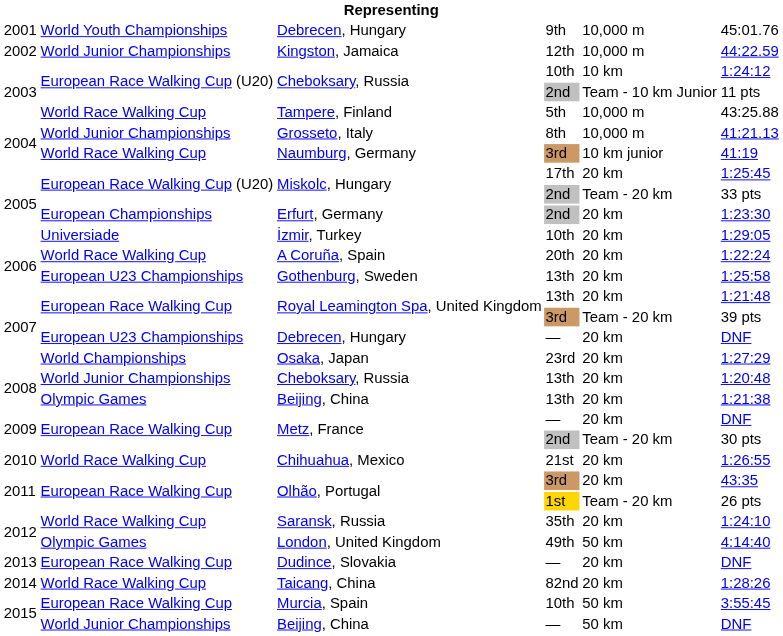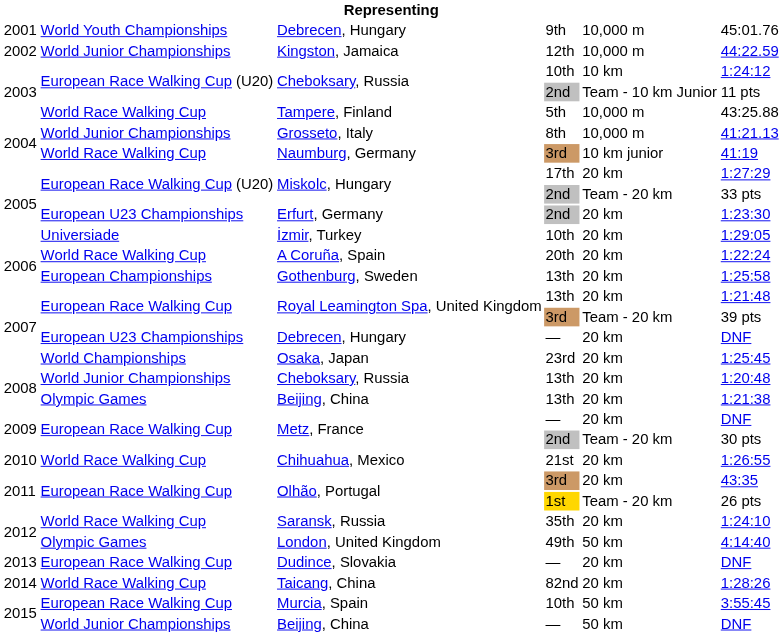Miskolc, Hungary / 17th | column 6: 1:25:45 -> 1:27:29
Erfurt, Germany | column 2: European Championships -> European U23 Championships
Gothenburg, Sweden | column 2: European U23 Championships -> European Championships
Osaka, Japan | column 6: 1:27:29 -> 1:25:45
